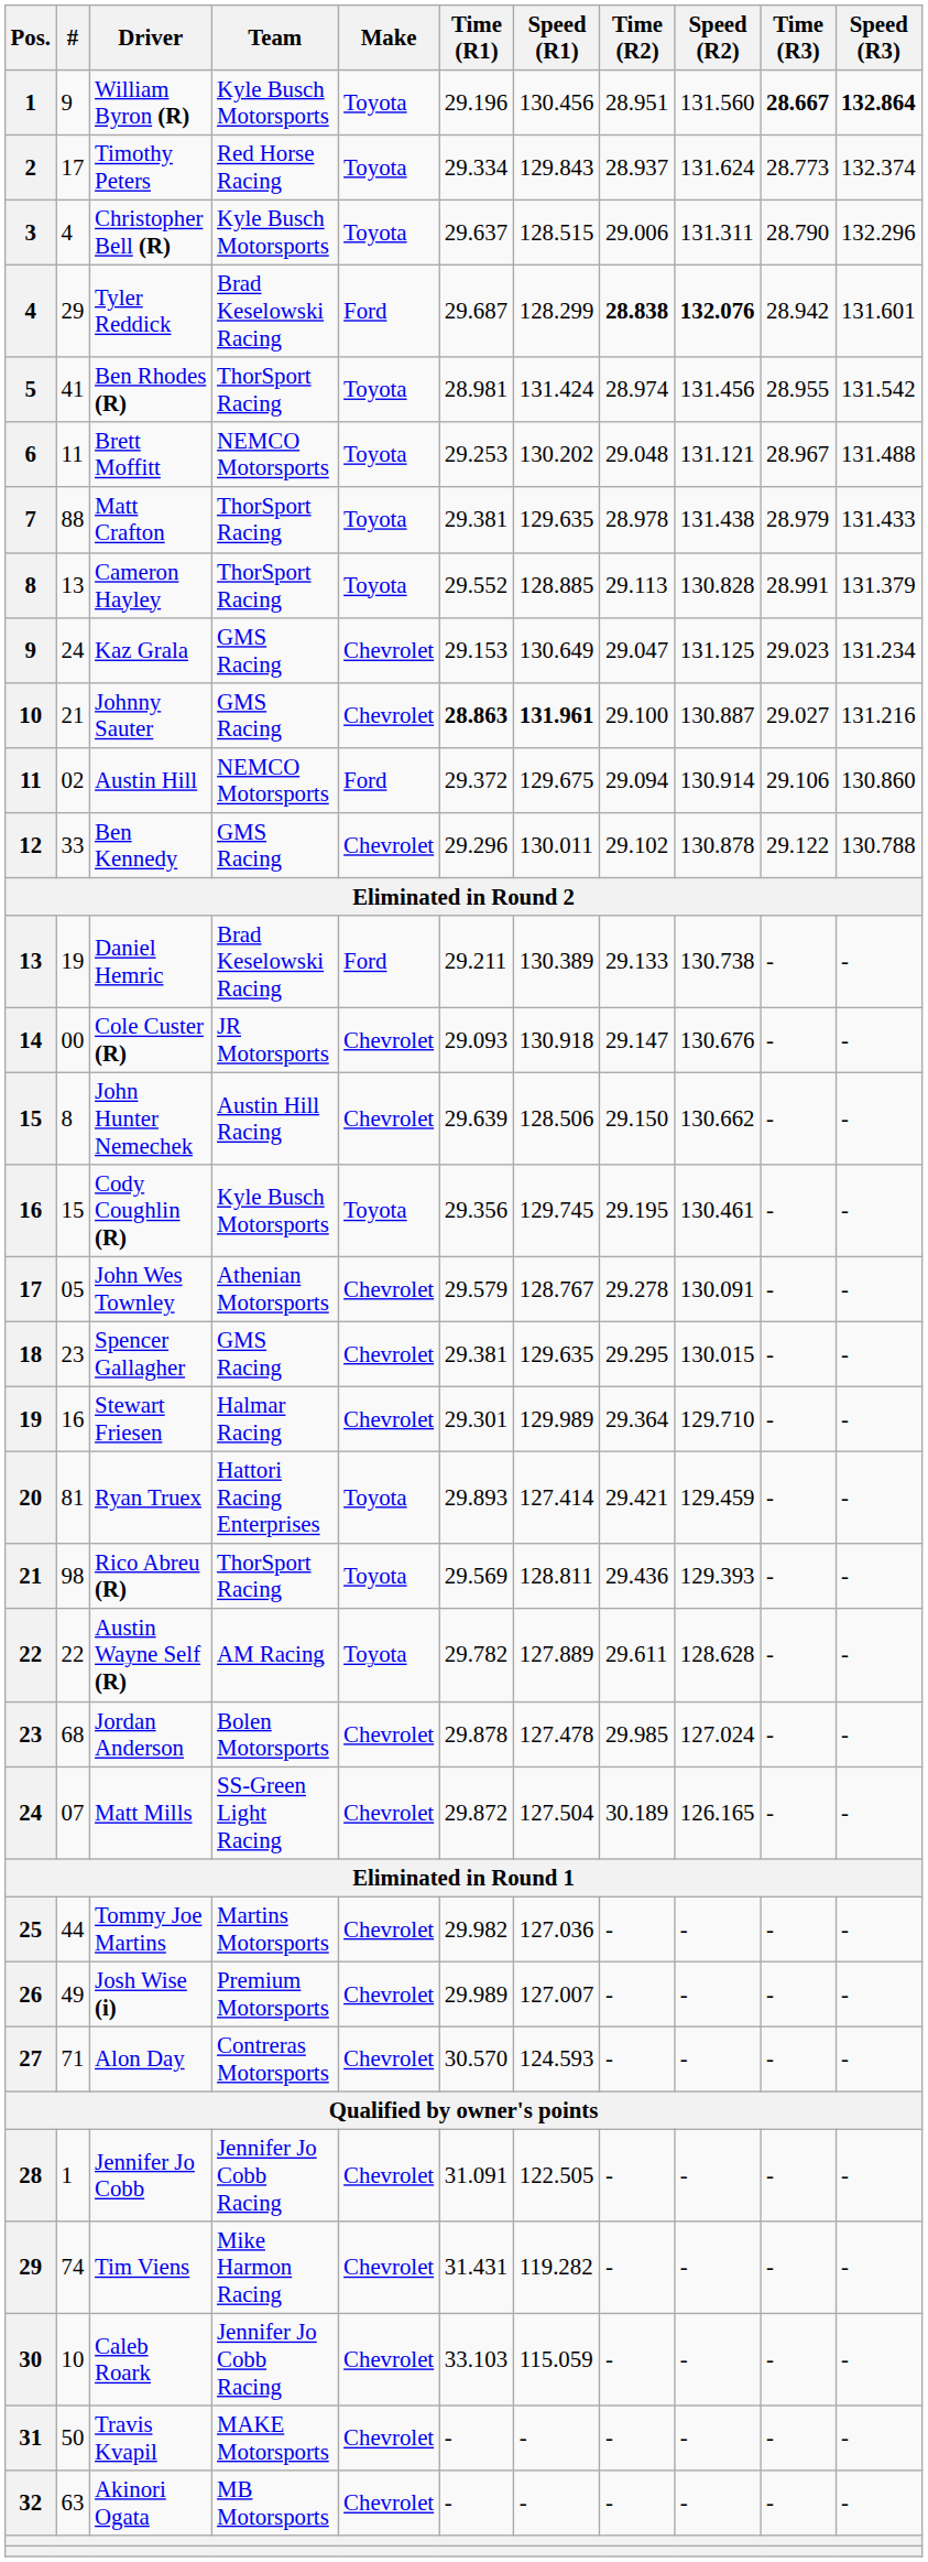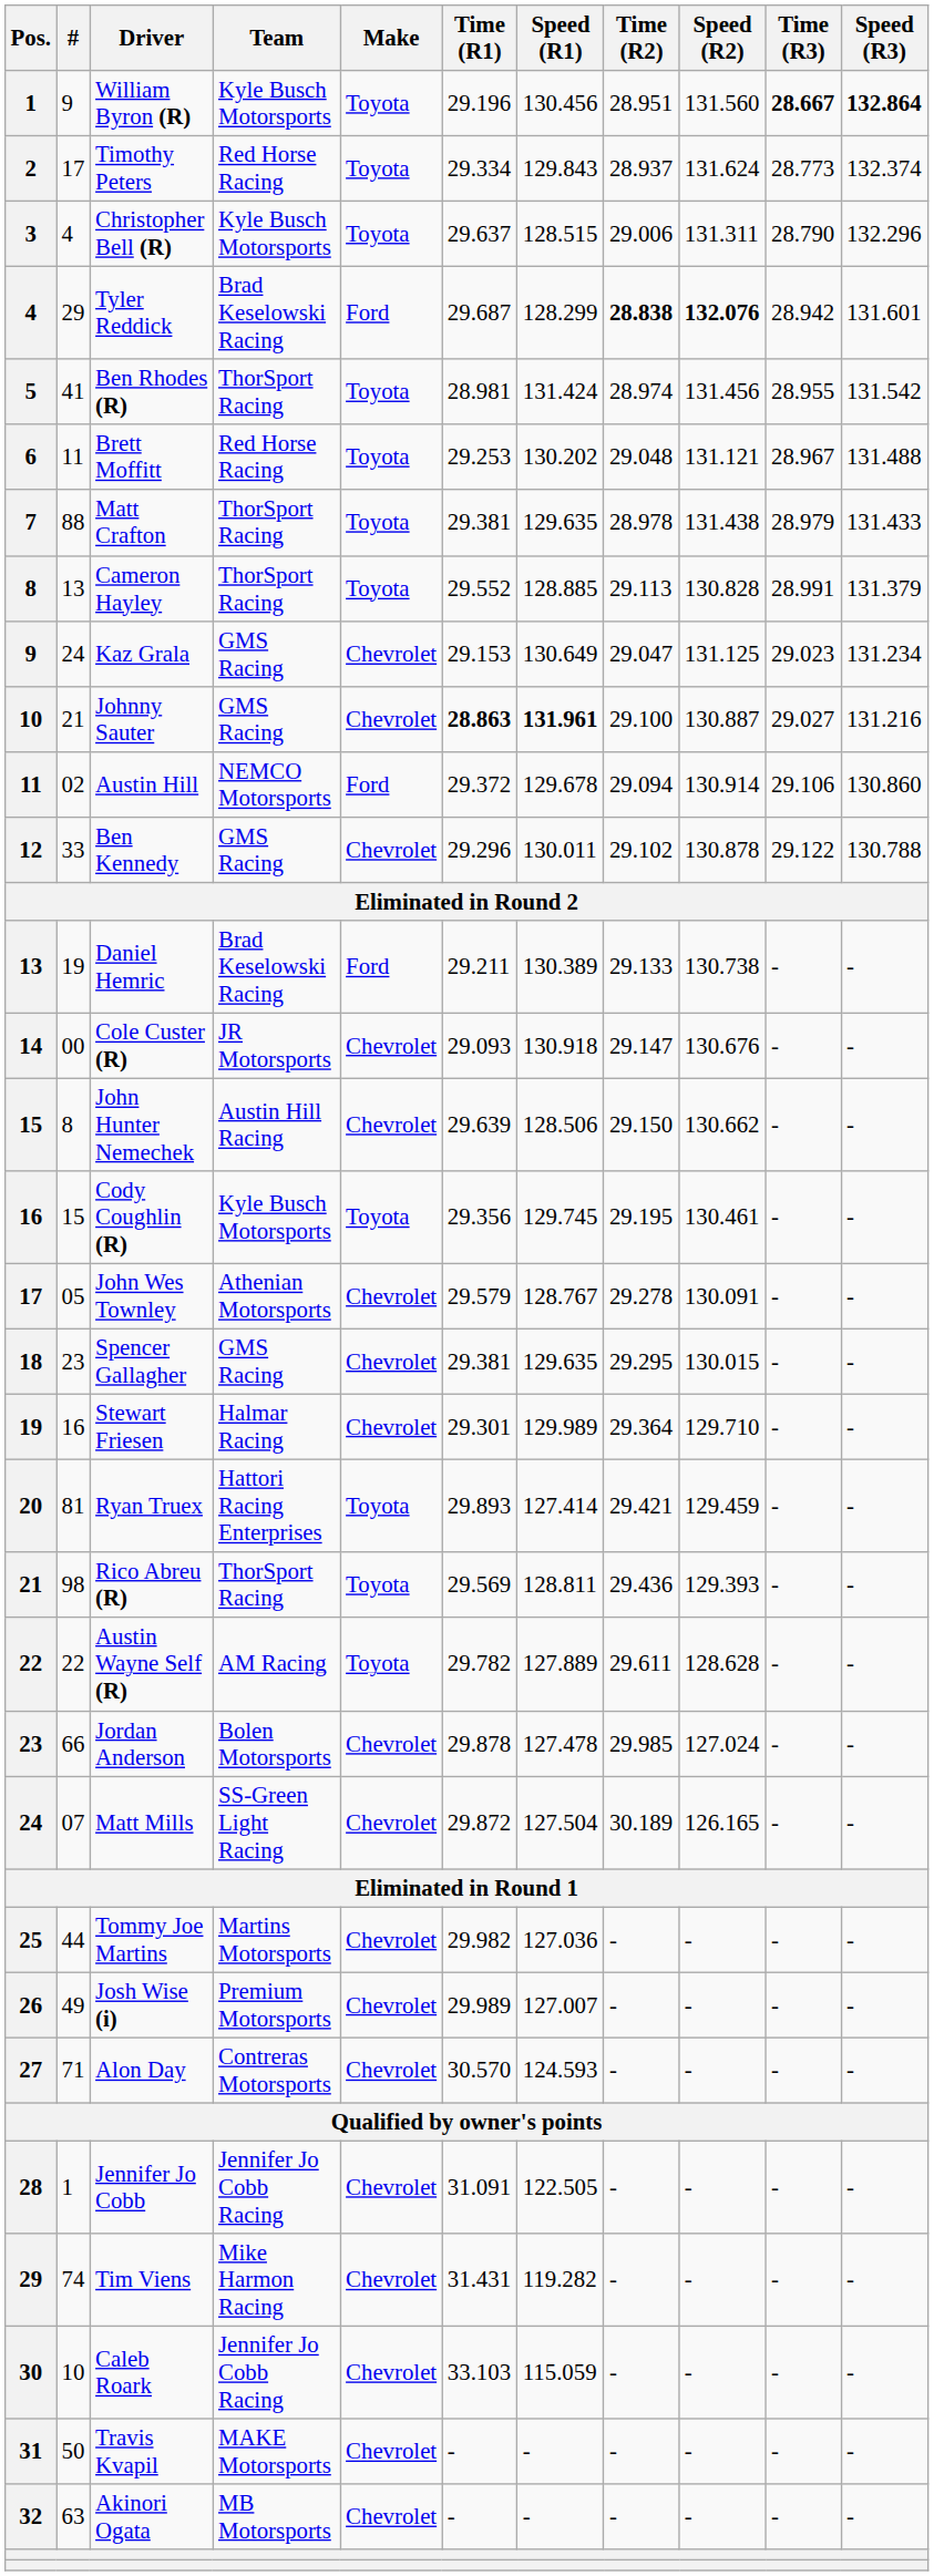Brett Moffitt | Team: NEMCO Motorsports -> Red Horse Racing
Austin Hill | Speed (R1): 129.675 -> 129.678
Jordan Anderson | #: 68 -> 66
